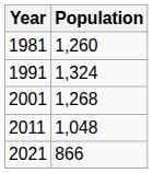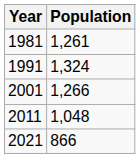1981 | Population: 1,260 -> 1,261
2001 | Population: 1,268 -> 1,266
